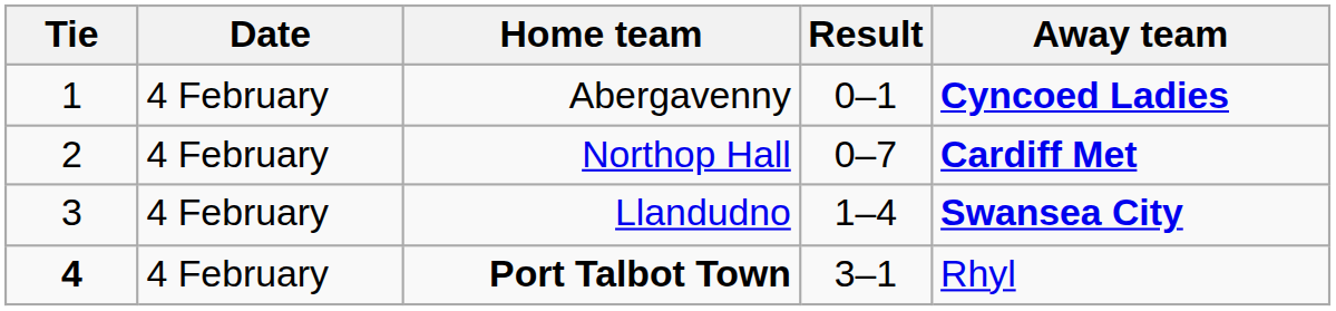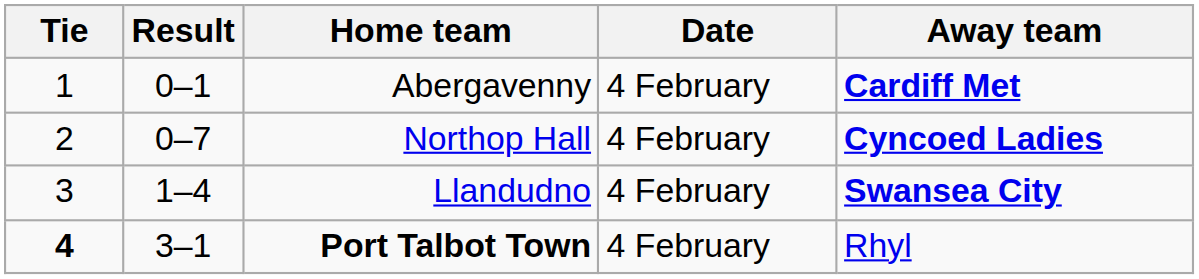columns swapped: Date <-> Result
Abergavenny | Away team: Cyncoed Ladies -> Cardiff Met
Northop Hall | Away team: Cardiff Met -> Cyncoed Ladies
